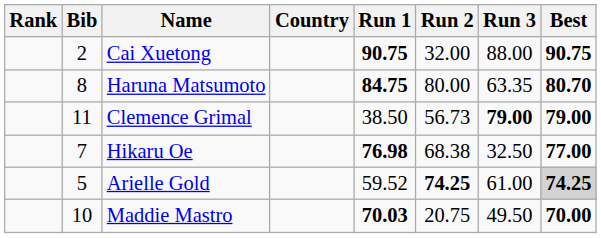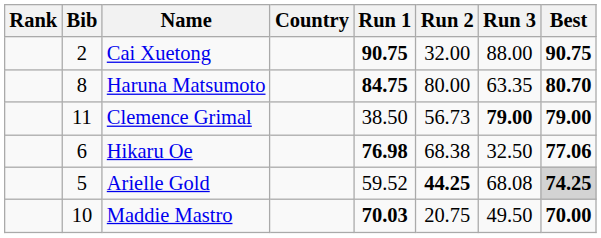Hikaru Oe | Bib: 7 -> 6
Hikaru Oe | Best: 77.00 -> 77.06
Arielle Gold | Run 2: 74.25 -> 44.25
Arielle Gold | Run 3: 61.00 -> 68.08
